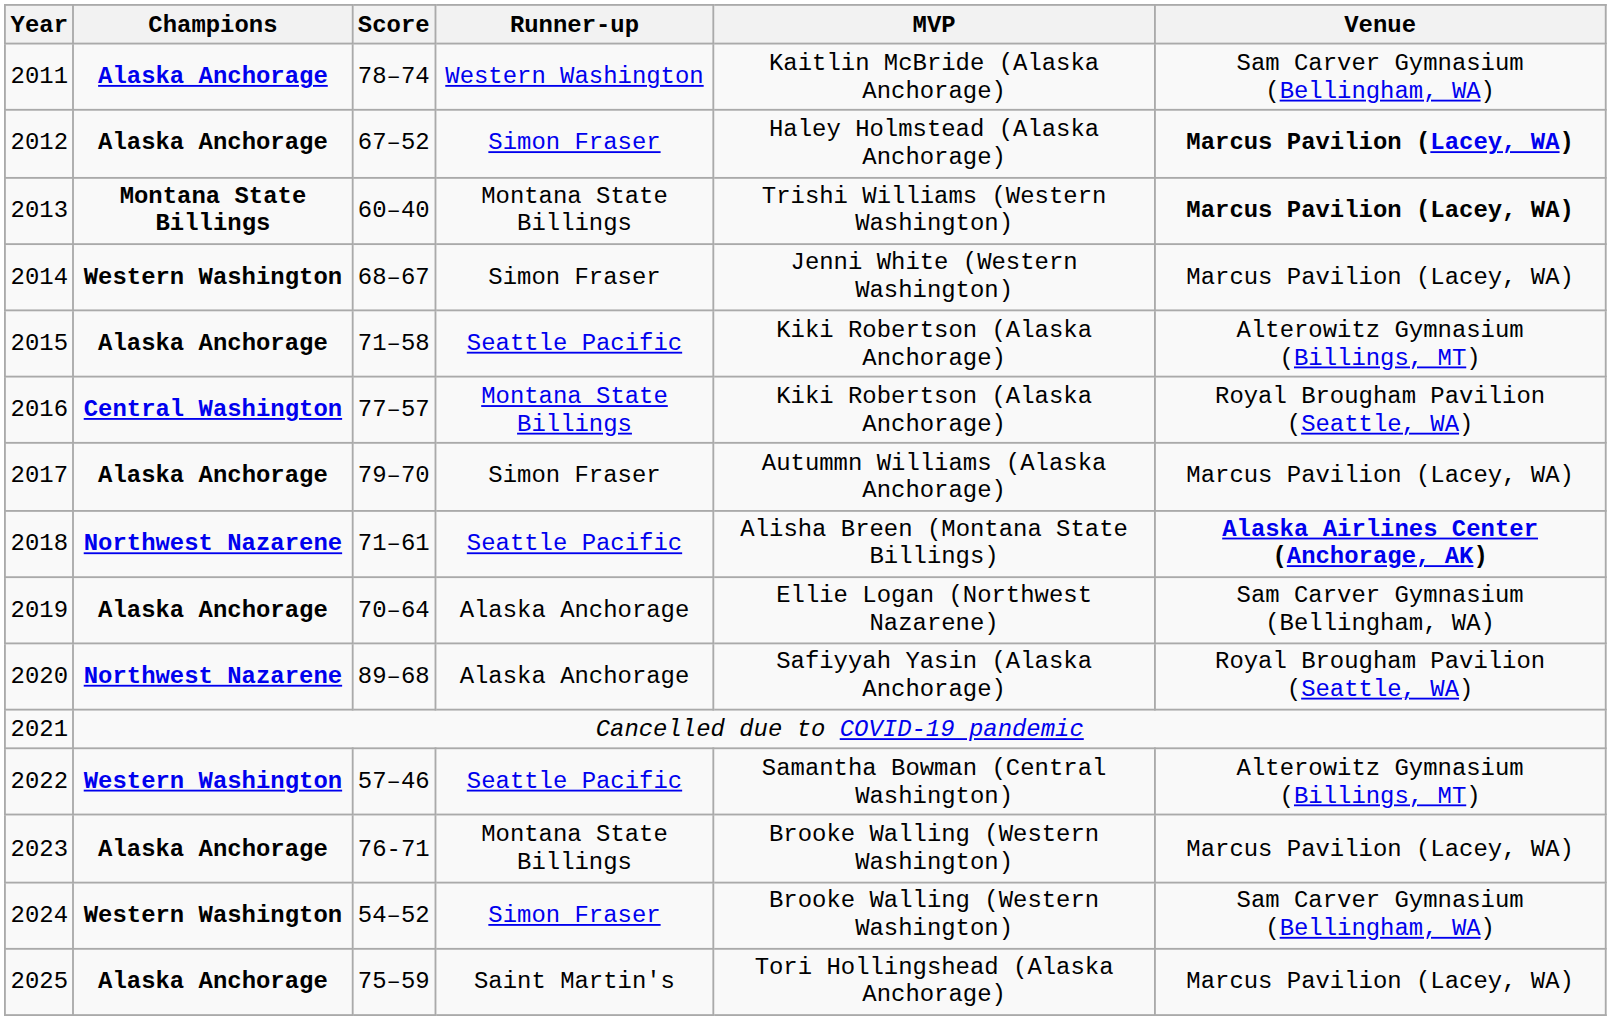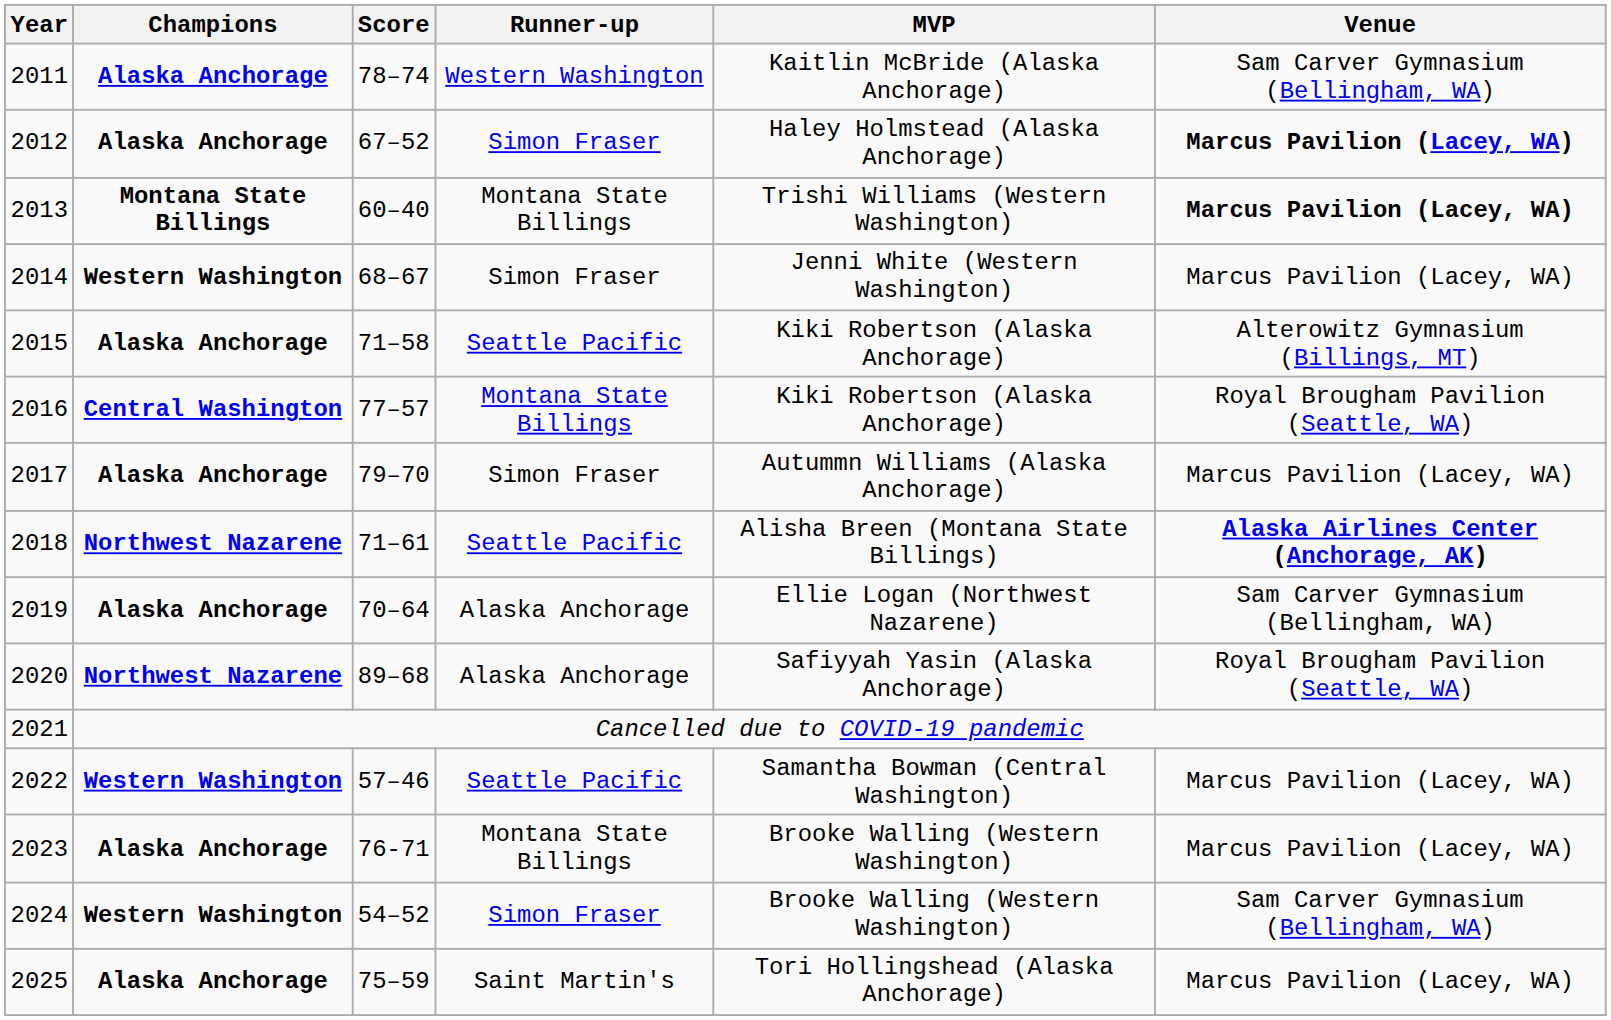2022 | Venue: Alterowitz Gymnasium (Billings, MT) -> Marcus Pavilion (Lacey, WA)
